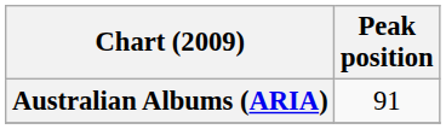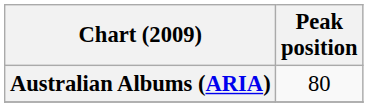Australian Albums (ARIA) | Peak position: 91 -> 80
